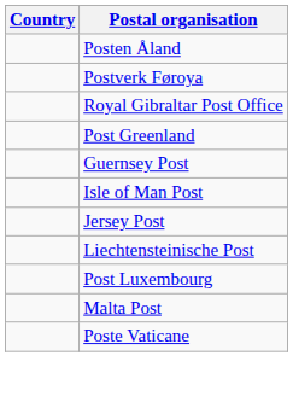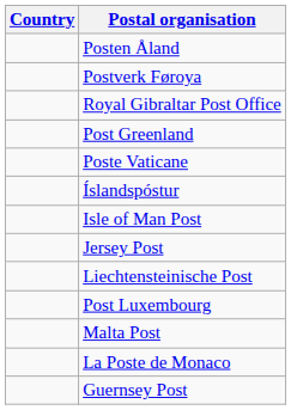rows swapped: Guernsey Post <-> Poste Vaticane
+ row: Íslandspóstur
+ row: La Poste de Monaco
